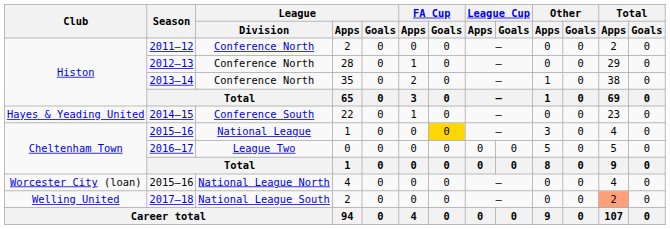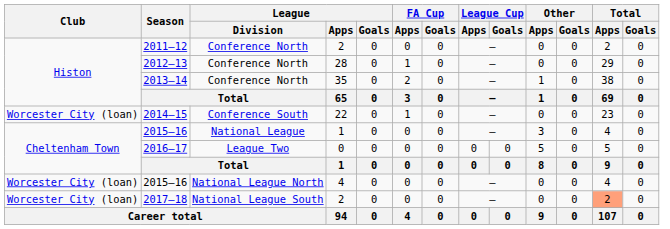2014–15 | Club: Hayes & Yeading United -> Worcester City (loan)
2015–16 / 1 | FA Cup / Goals: gold background -> no background
2017–18 | Club: Welling United -> Worcester City (loan)
